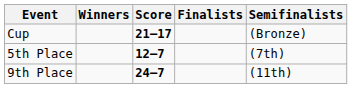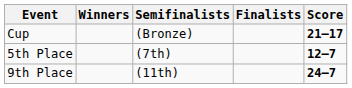columns swapped: Score <-> Semifinalists
